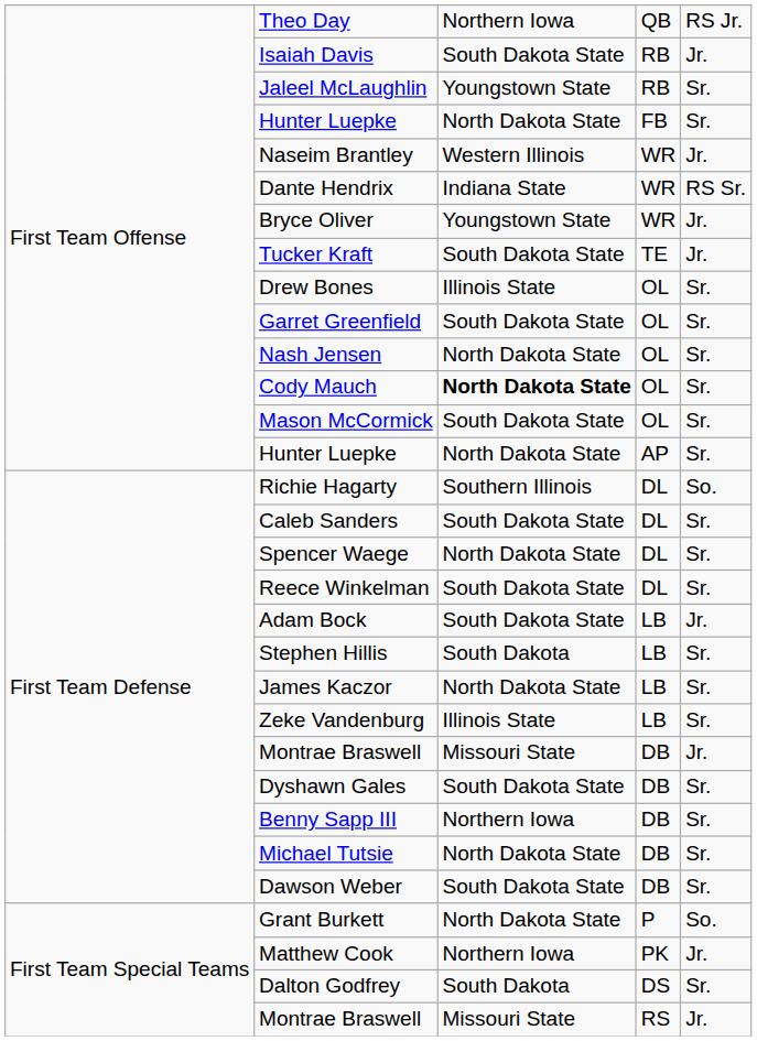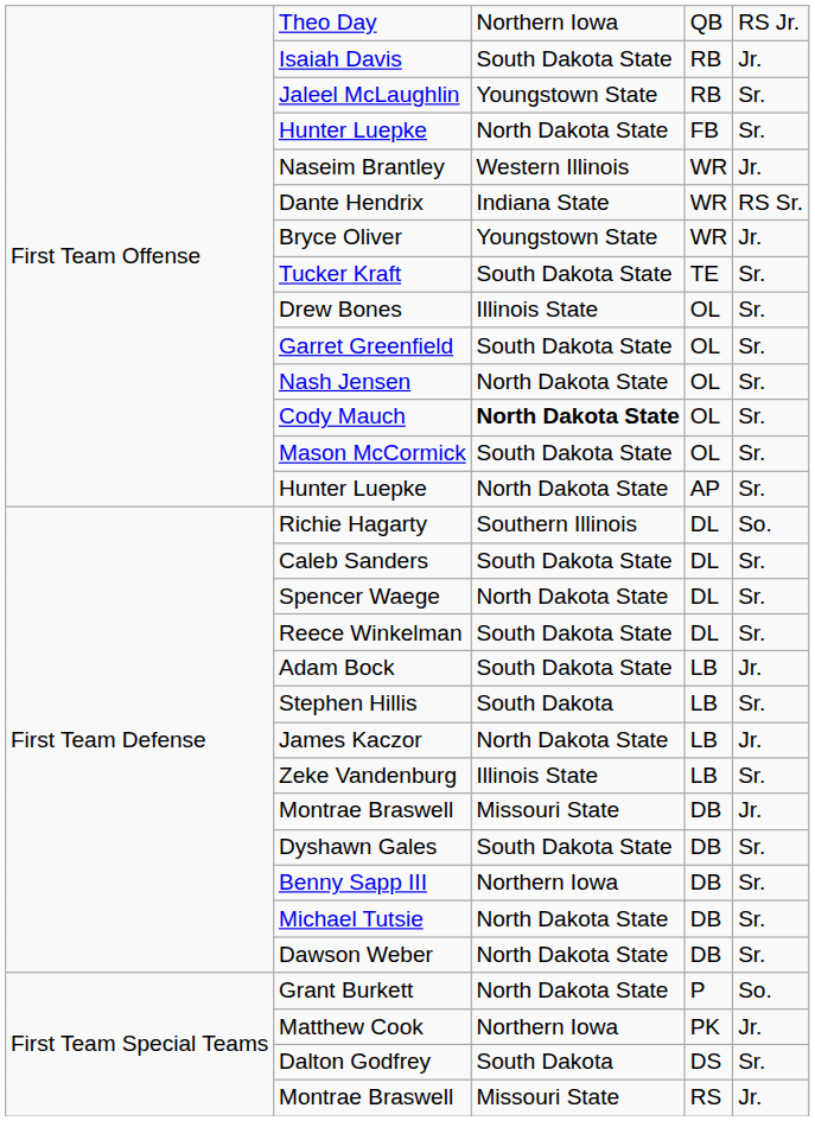Tucker Kraft | column 5: Jr. -> Sr.
James Kaczor | column 5: Sr. -> Jr.
Dawson Weber | column 3: South Dakota State -> North Dakota State
